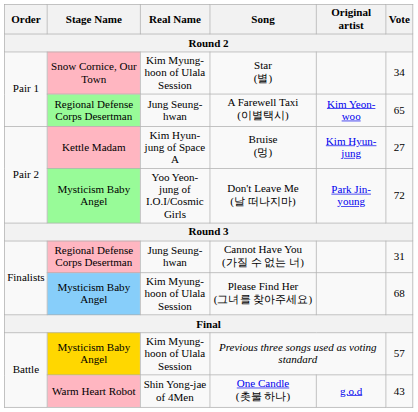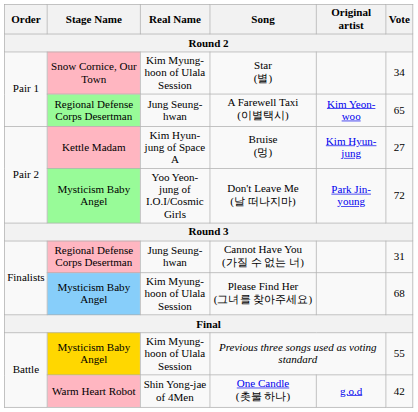Previous three songs used as voting standard | Vote: 57 -> 55
One Candle (촛불 하나) | Vote: 43 -> 42
